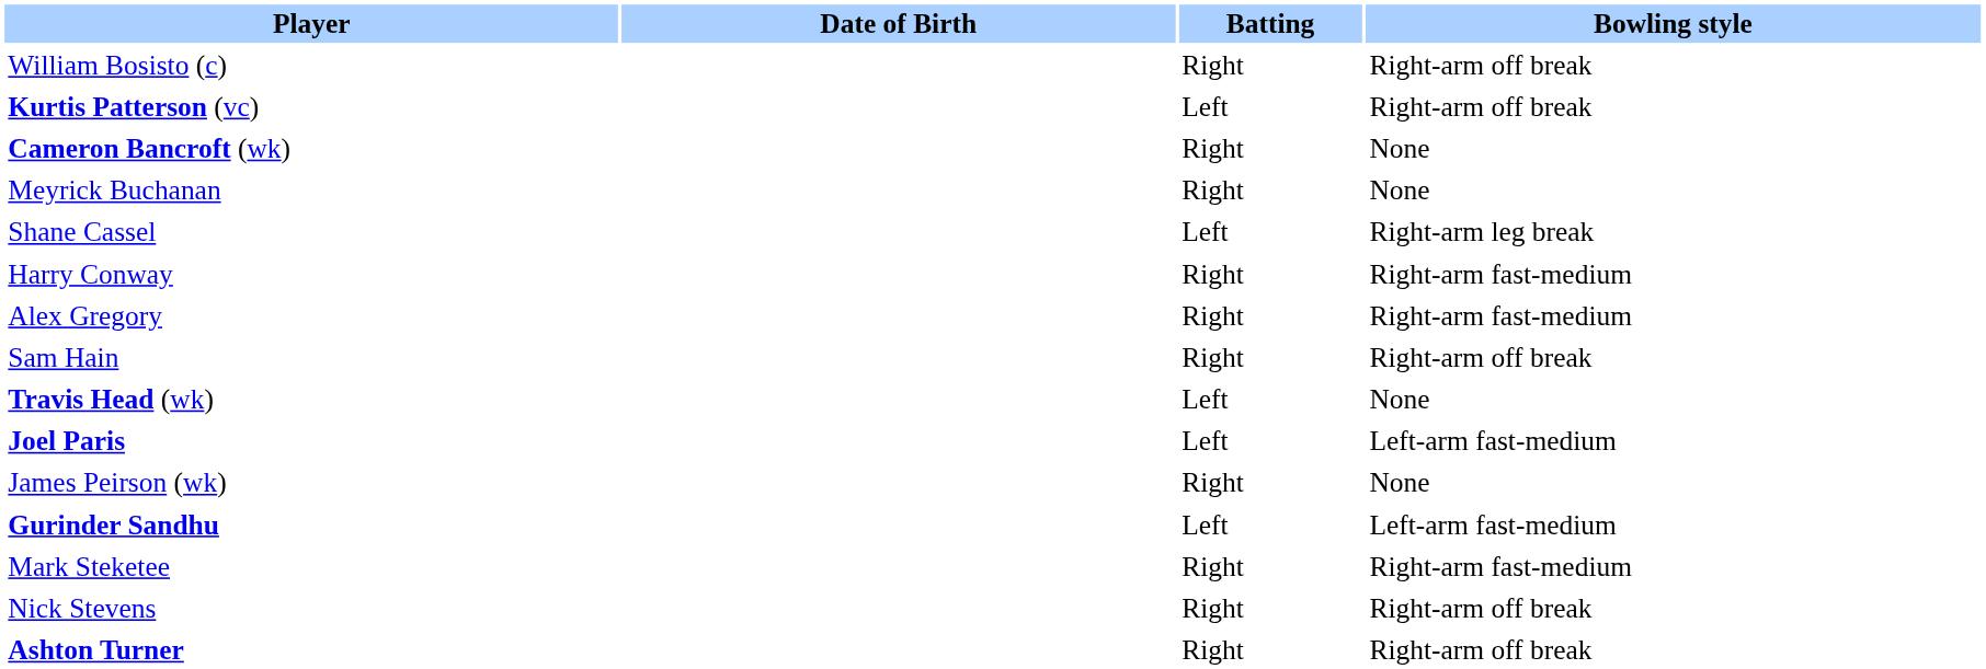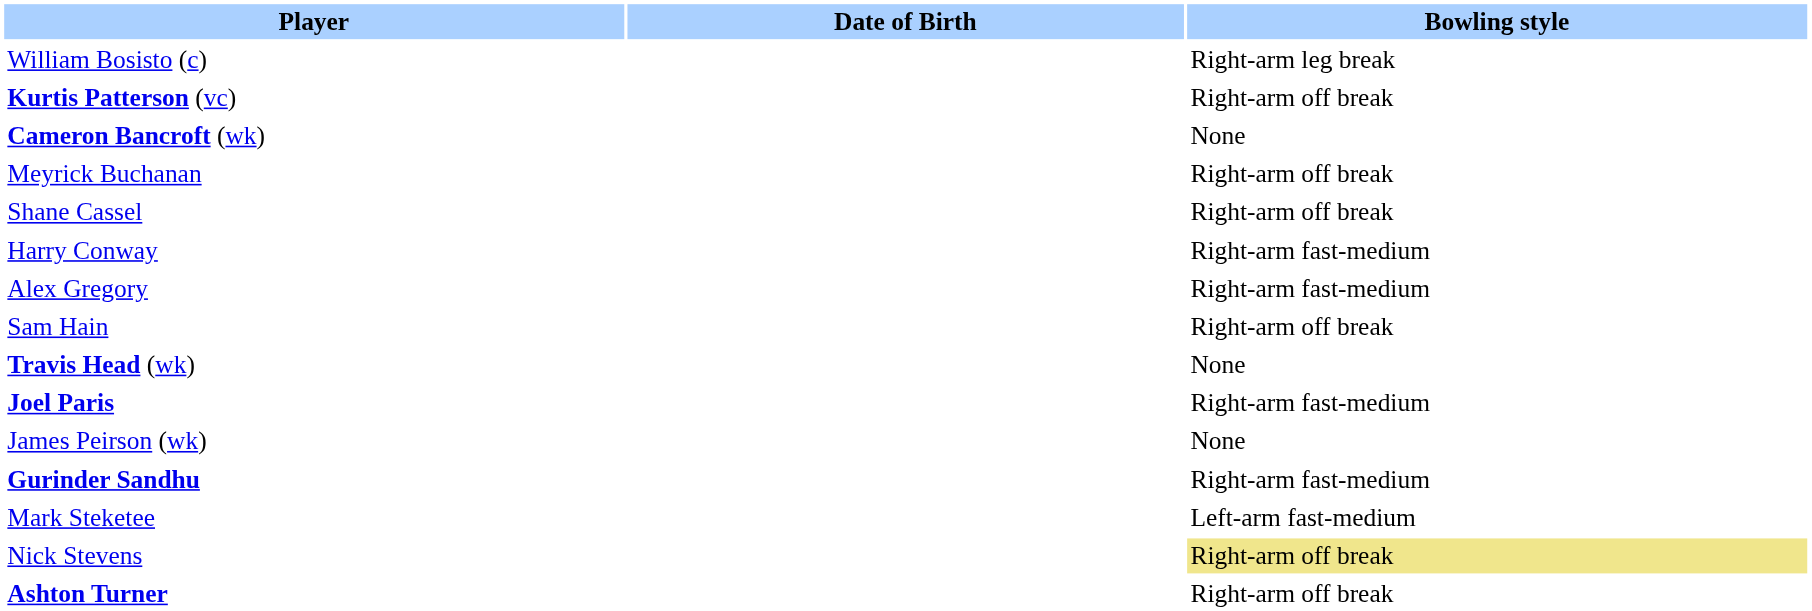- column: Batting | Right | Left | Right | Right | Left | Right | Right | Right | Left | Left | Right | Left | Right | Right | Right
William Bosisto (c) | Bowling style: Right-arm off break -> Right-arm leg break
Meyrick Buchanan | Bowling style: None -> Right-arm off break
Shane Cassel | Bowling style: Right-arm leg break -> Right-arm off break
Joel Paris | Bowling style: Left-arm fast-medium -> Right-arm fast-medium
Gurinder Sandhu | Bowling style: Left-arm fast-medium -> Right-arm fast-medium
Mark Steketee | Bowling style: Right-arm fast-medium -> Left-arm fast-medium
Nick Stevens | Bowling style: no background -> khaki background
